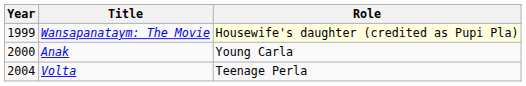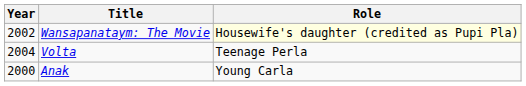Wansapanataym: The Movie | Year: 1999 -> 2002
rows swapped: Anak <-> Volta
